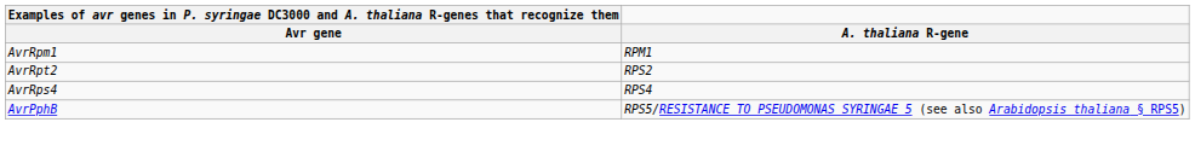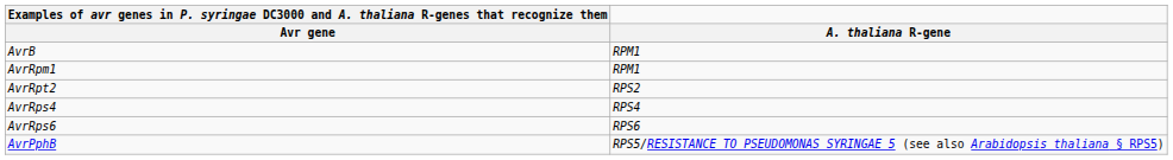+ row: AvrB | RPM1
+ row: AvrRps6 | RPS6
